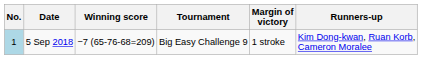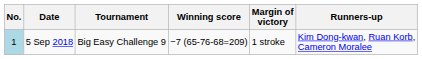columns swapped: Tournament <-> Winning score
